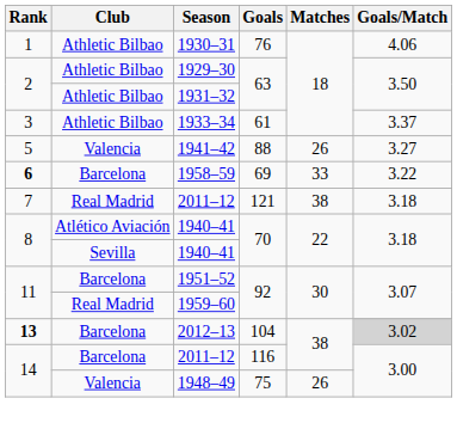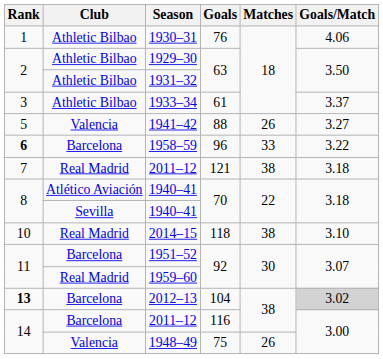1958–59 | Goals: 69 -> 96
+ row: 10 | Real Madrid | 2014–15 | 118 | 38 | 3.10
